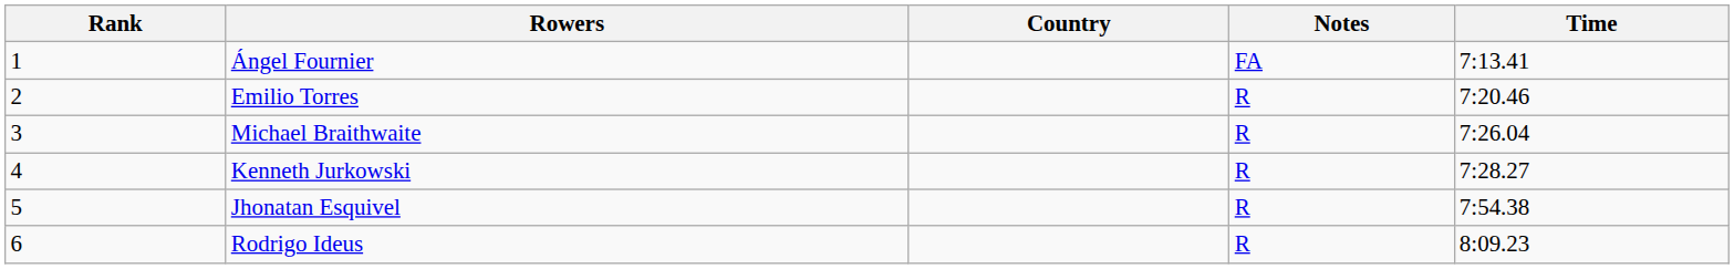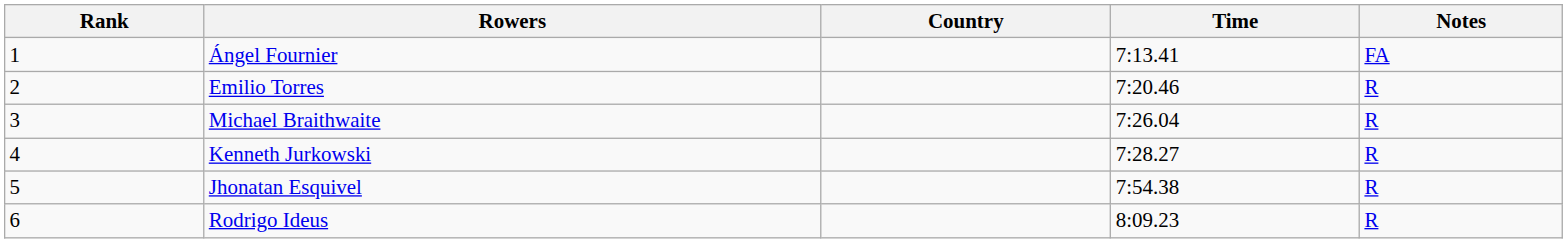columns swapped: Time <-> Notes
